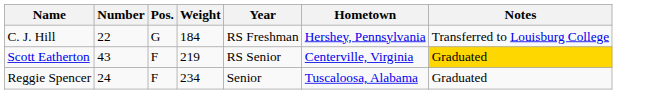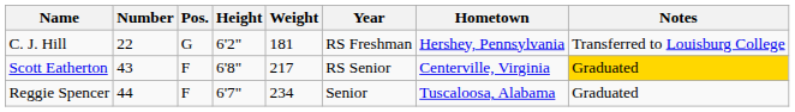+ column: Height | 6'2" | 6'8" | 6'7"
C. J. Hill | Weight: 184 -> 181
Scott Eatherton | Weight: 219 -> 217
Reggie Spencer | Number: 24 -> 44
